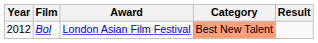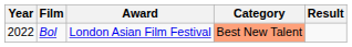Bol | Year: 2012 -> 2022
